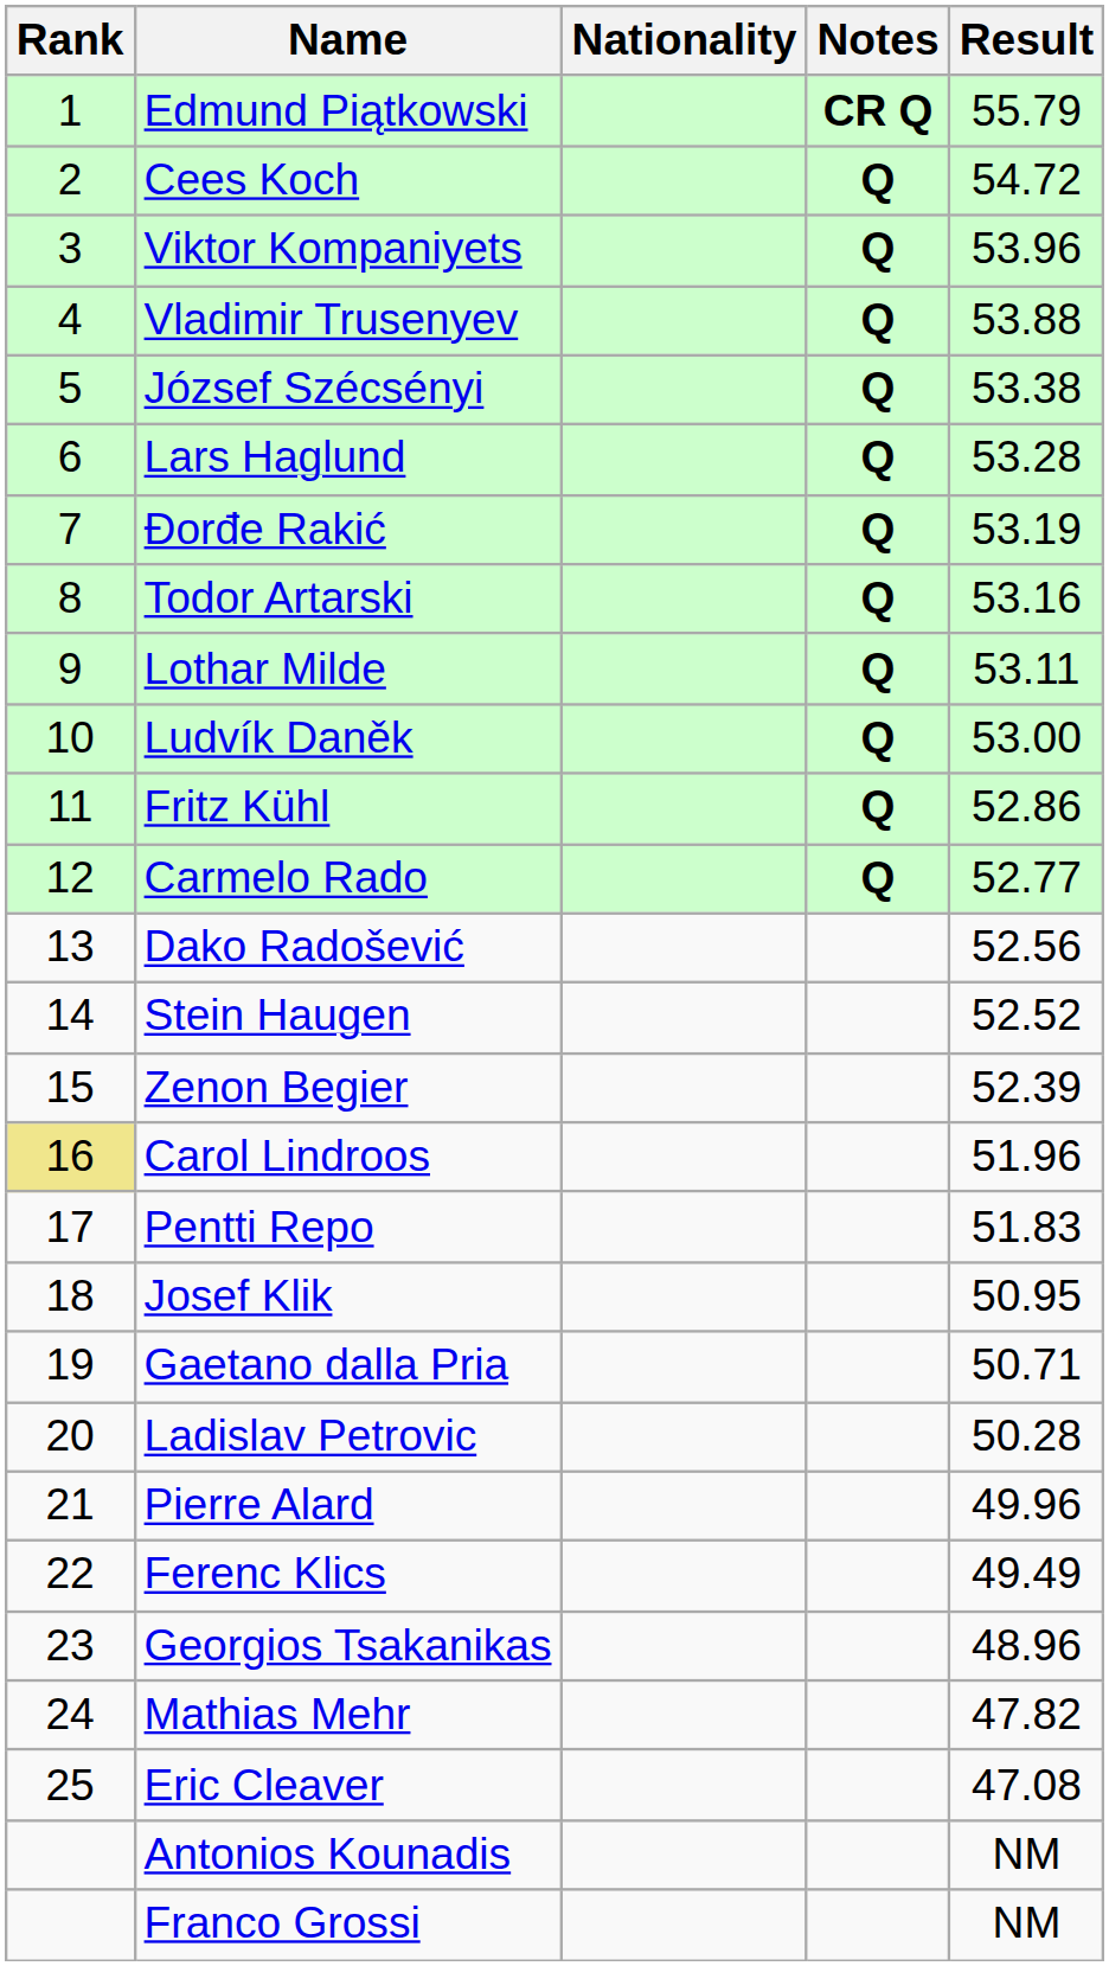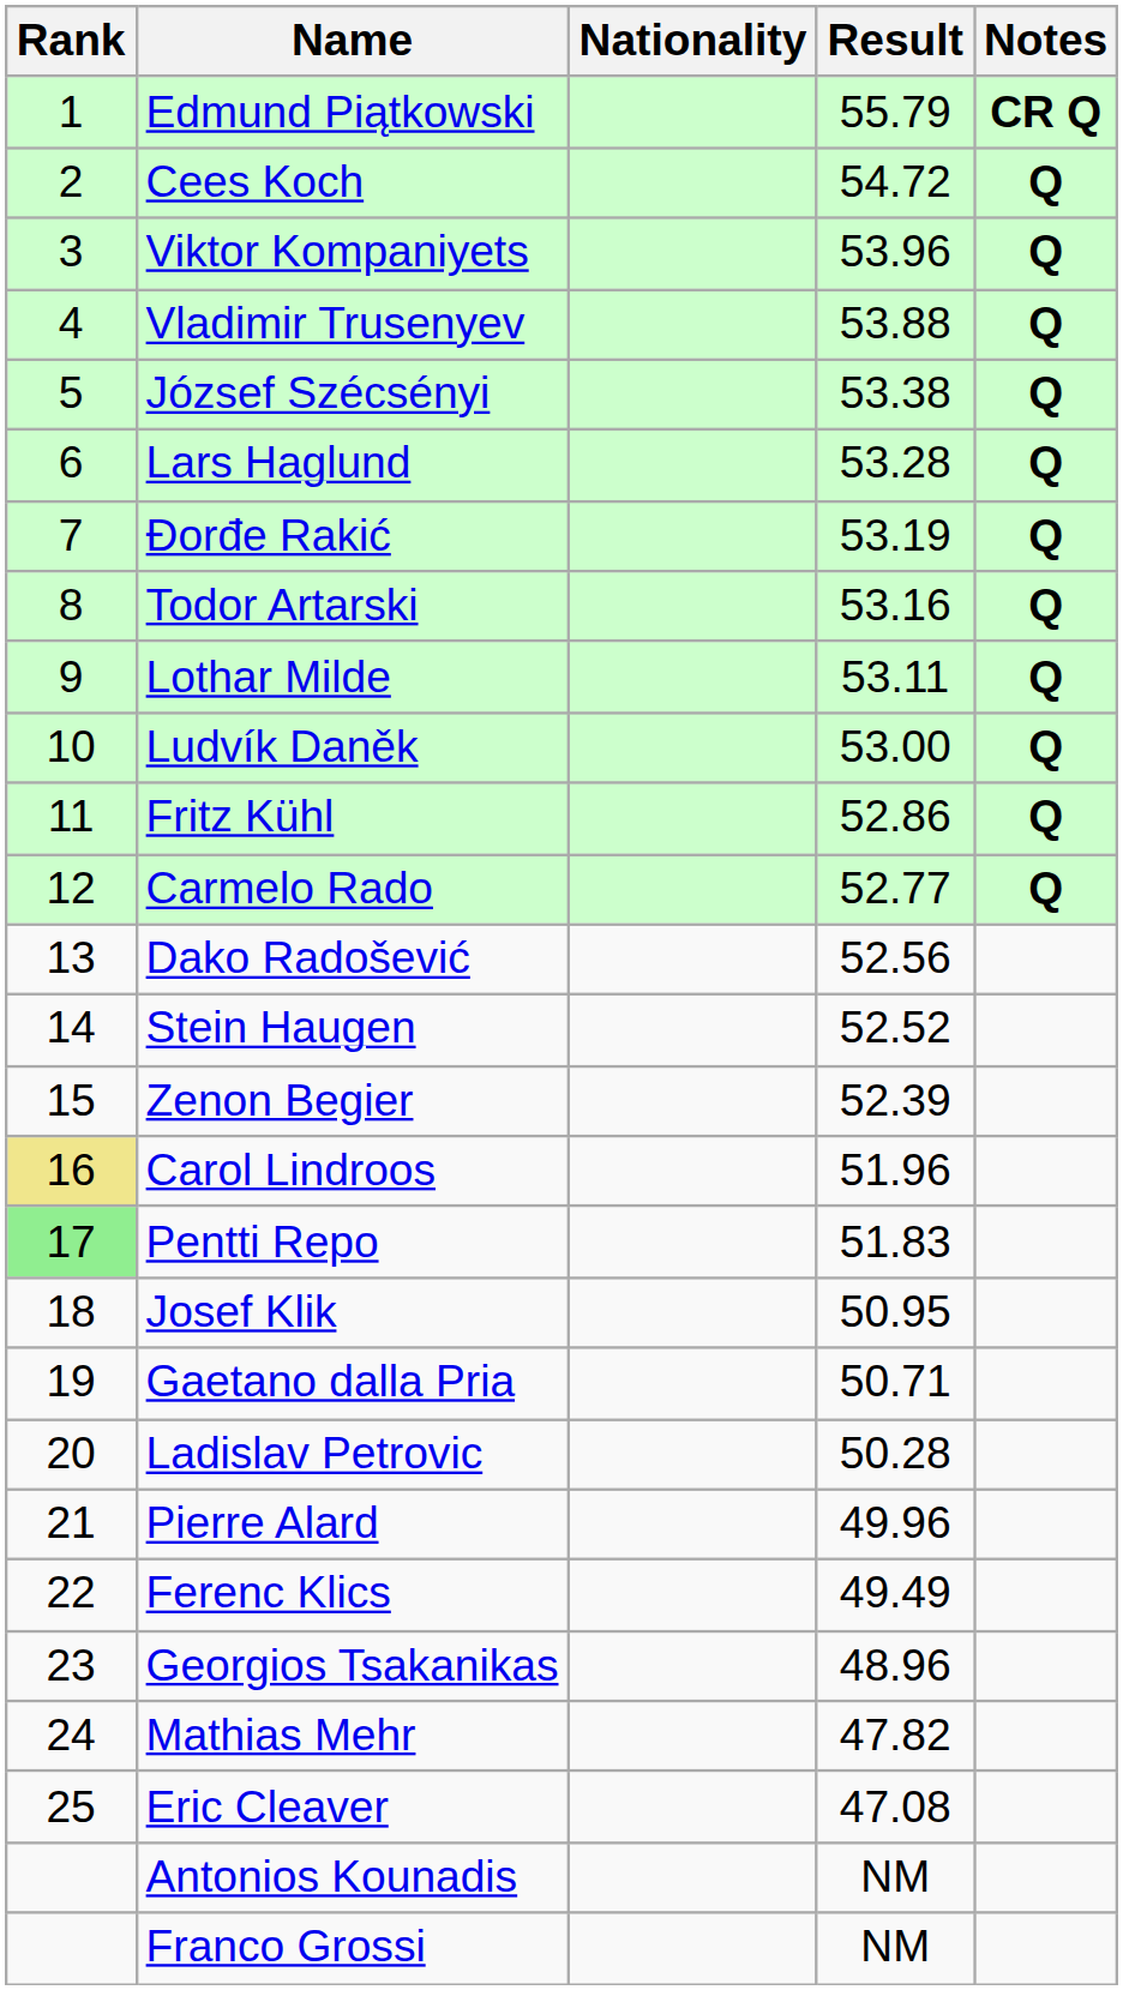columns swapped: Result <-> Notes
Pentti Repo | Rank: no background -> lightgreen background
